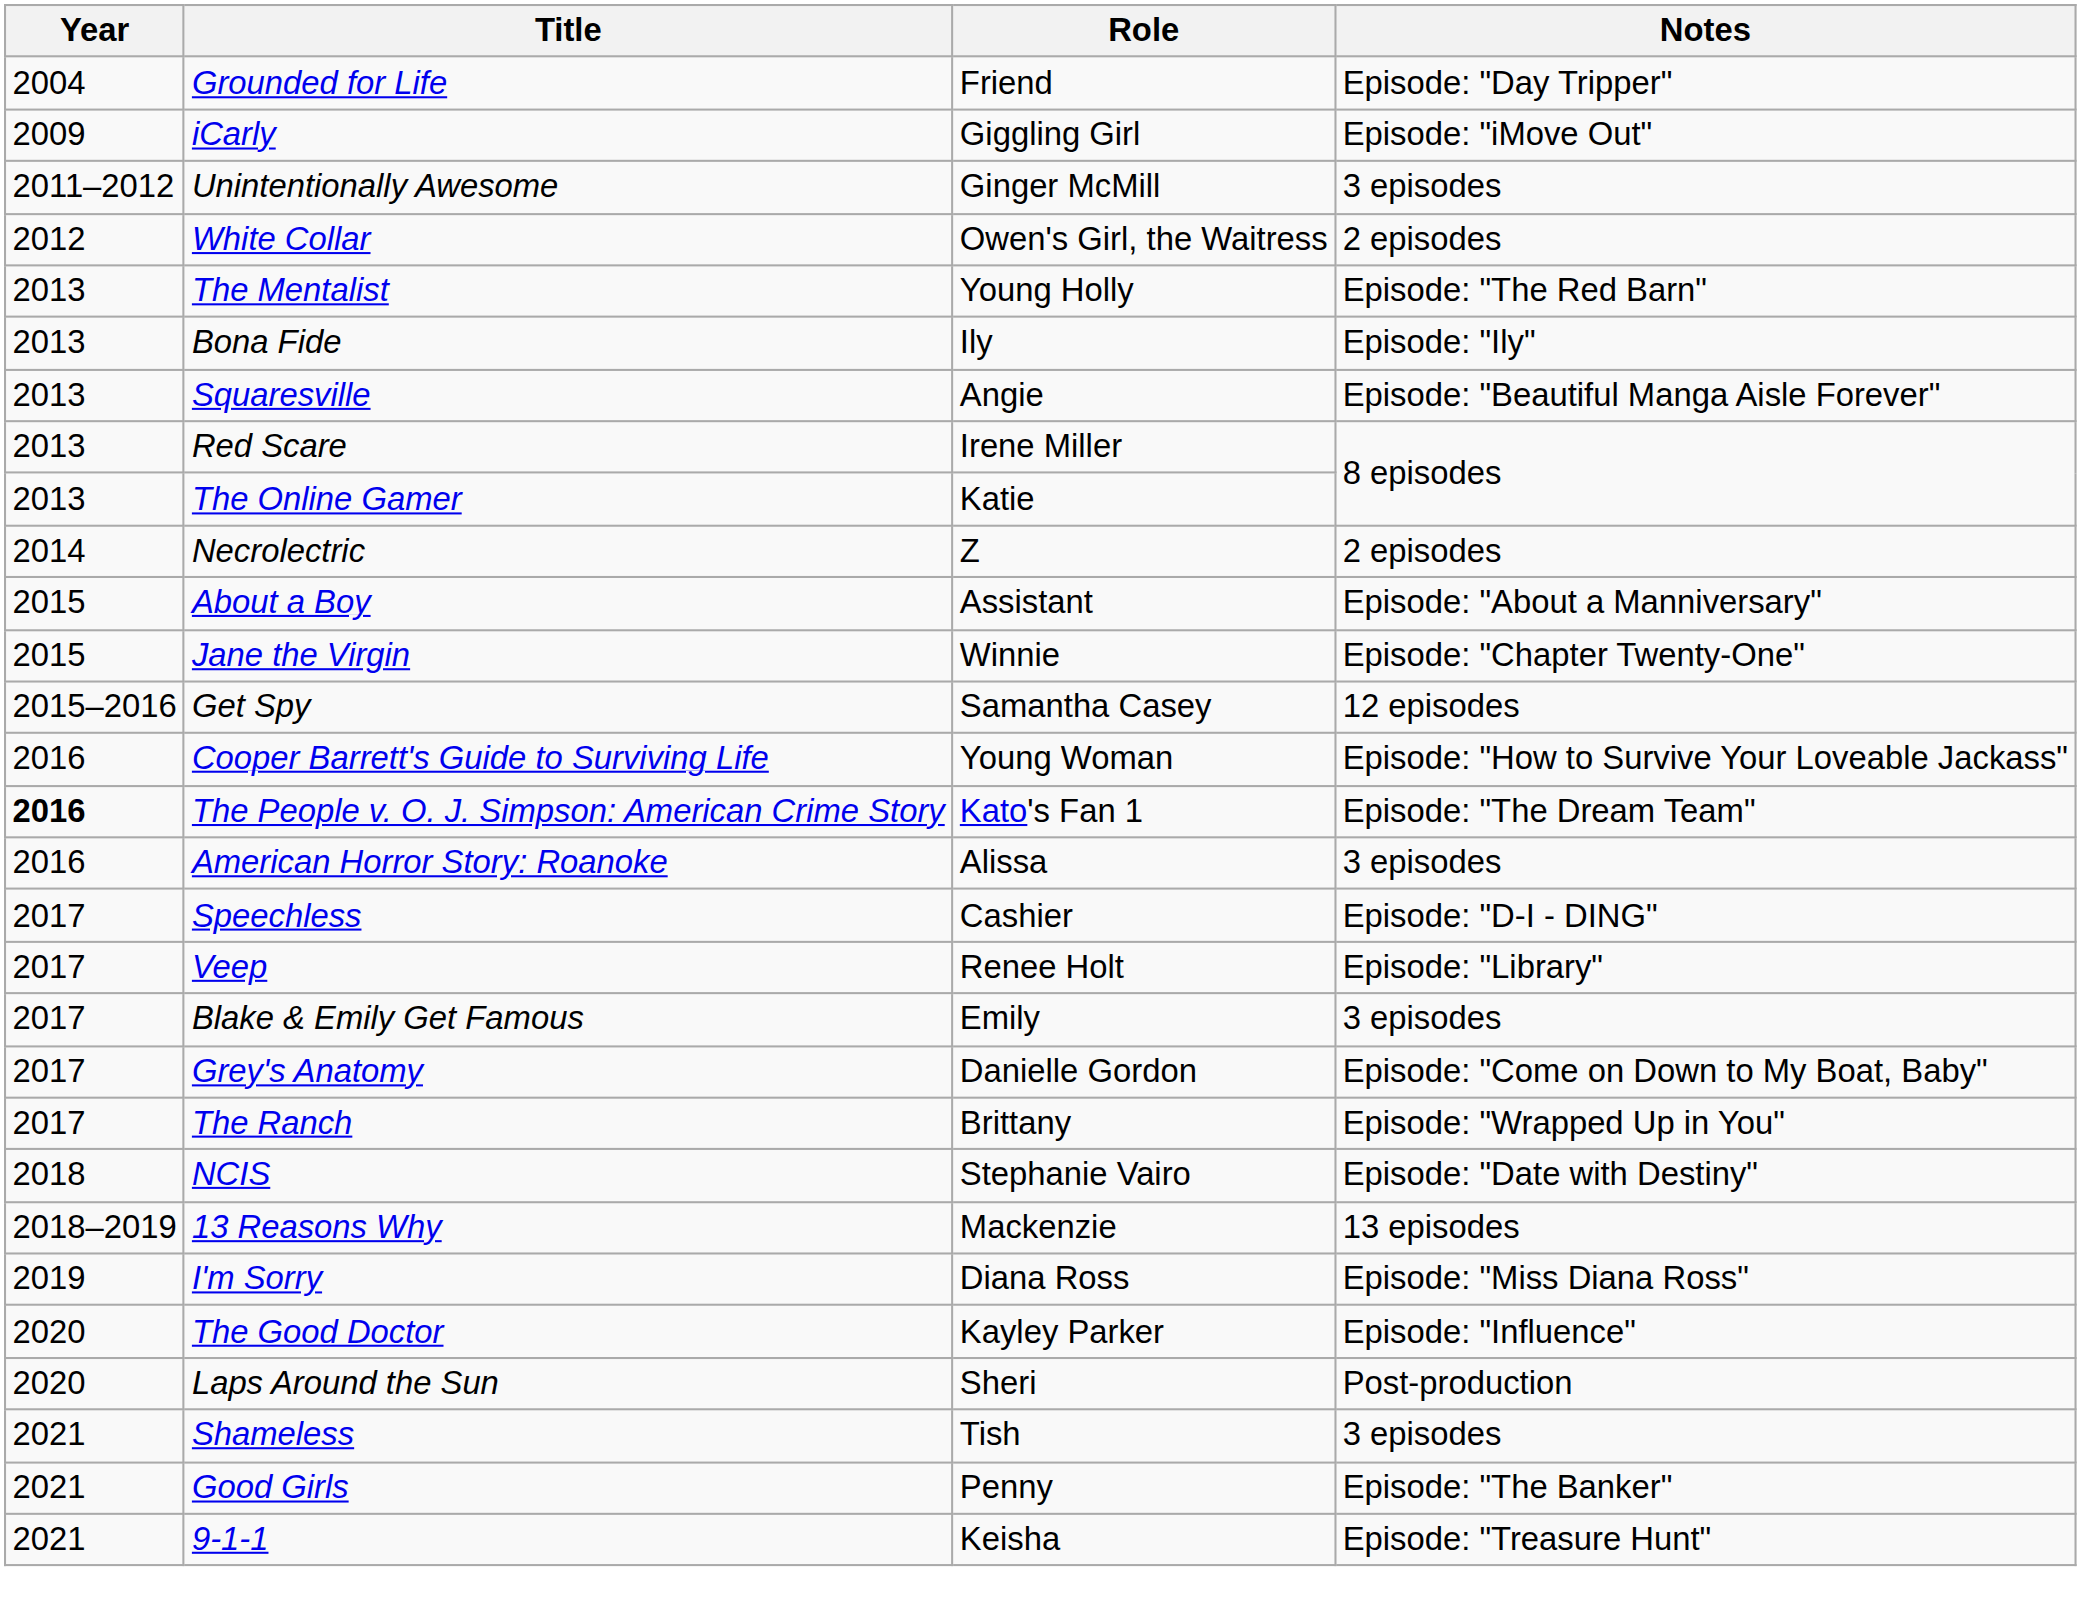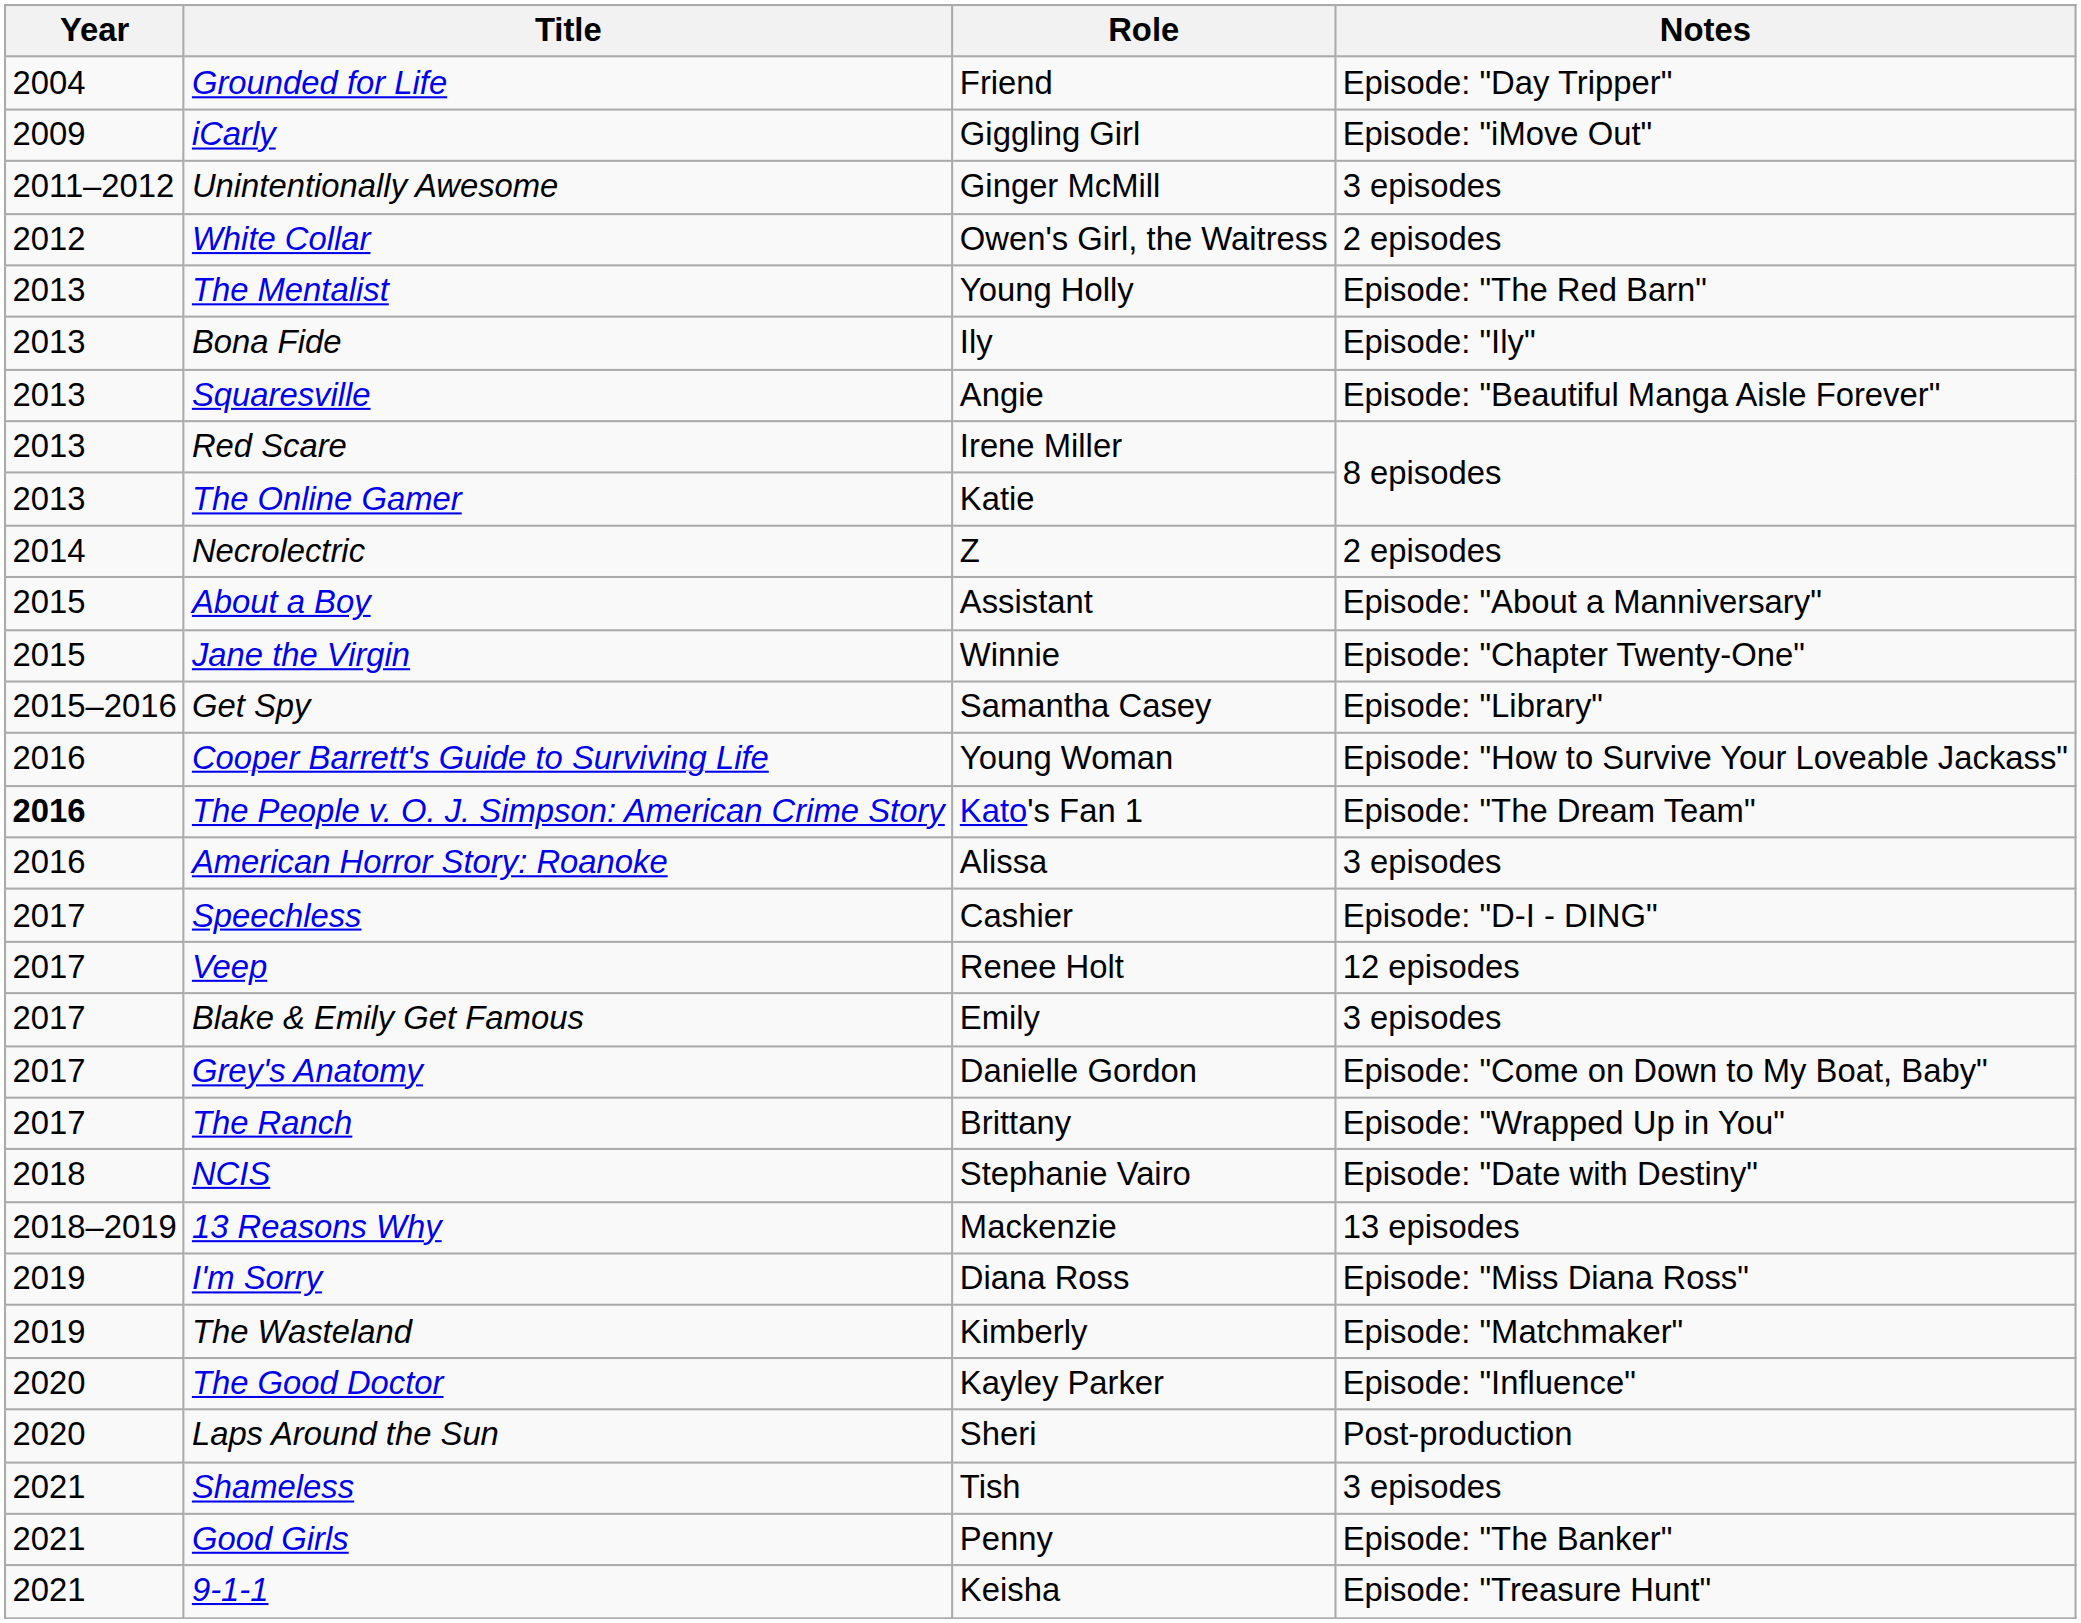Get Spy | Notes: 12 episodes -> Episode: "Library"
Veep | Notes: Episode: "Library" -> 12 episodes
+ row: 2019 | The Wasteland | Kimberly | Episode: "Matchmaker"
